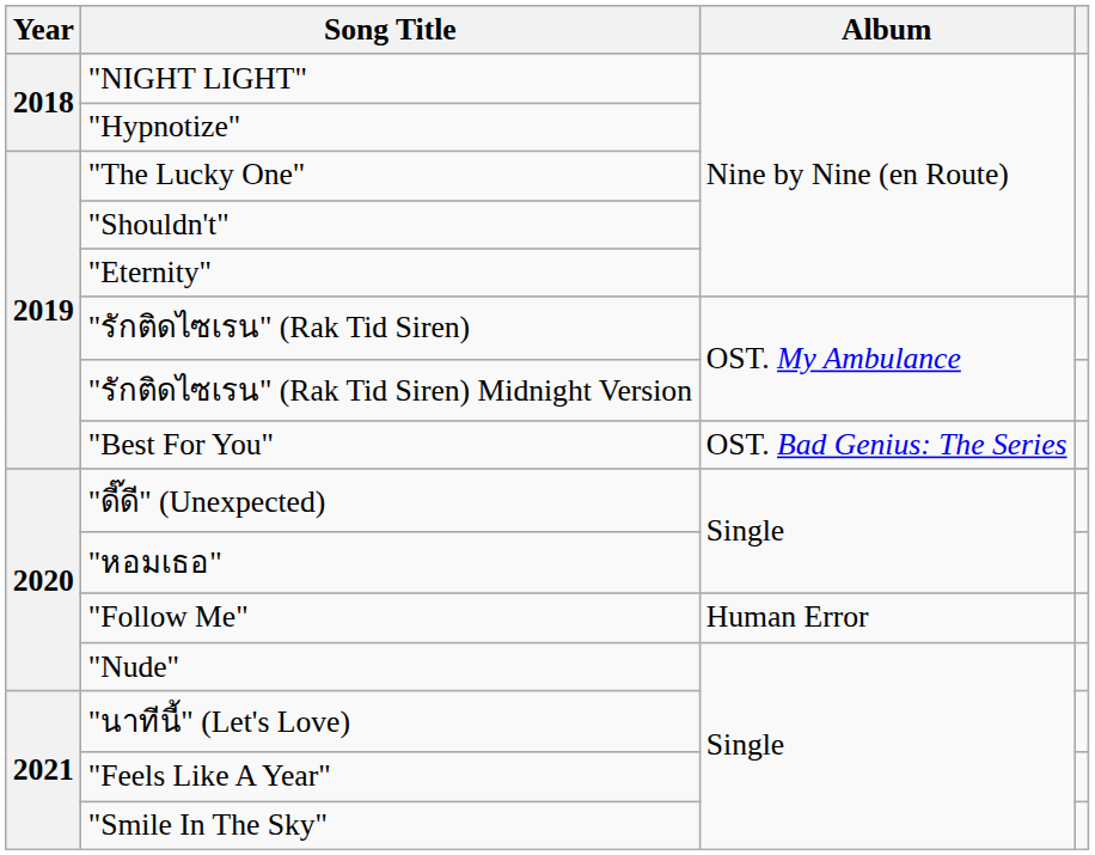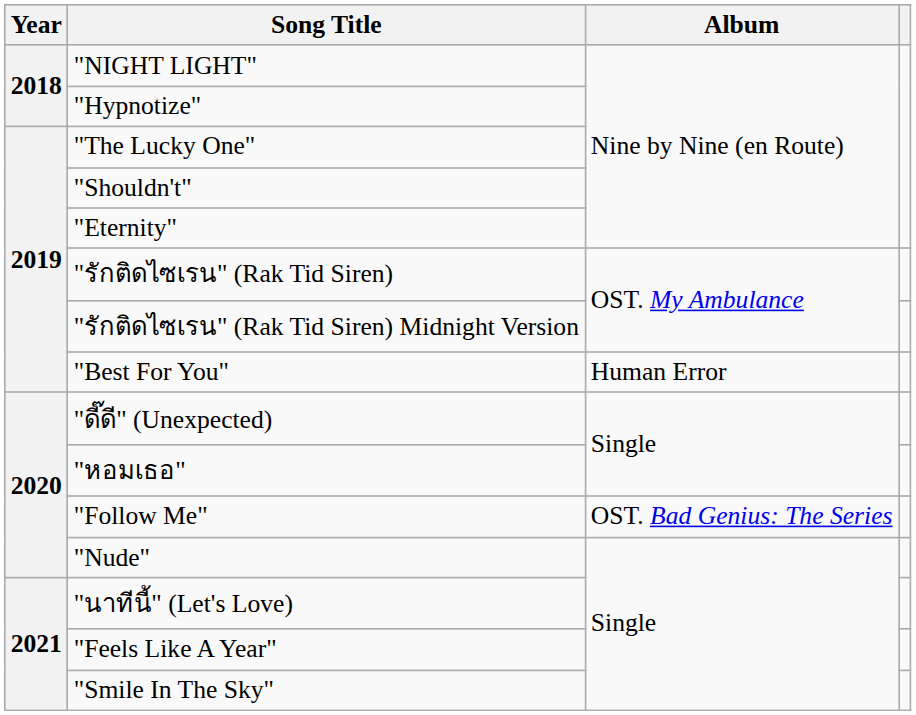"Best For You" | Album: OST. Bad Genius: The Series -> Human Error
"Follow Me" | Album: Human Error -> OST. Bad Genius: The Series
